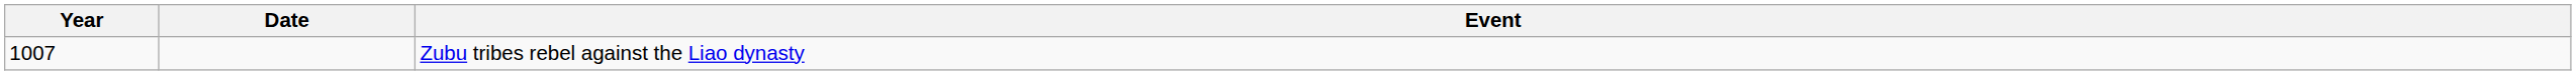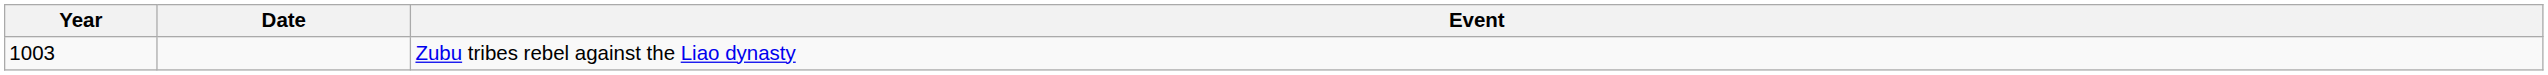Zubu tribes rebel against the Liao dynasty | Year: 1007 -> 1003
